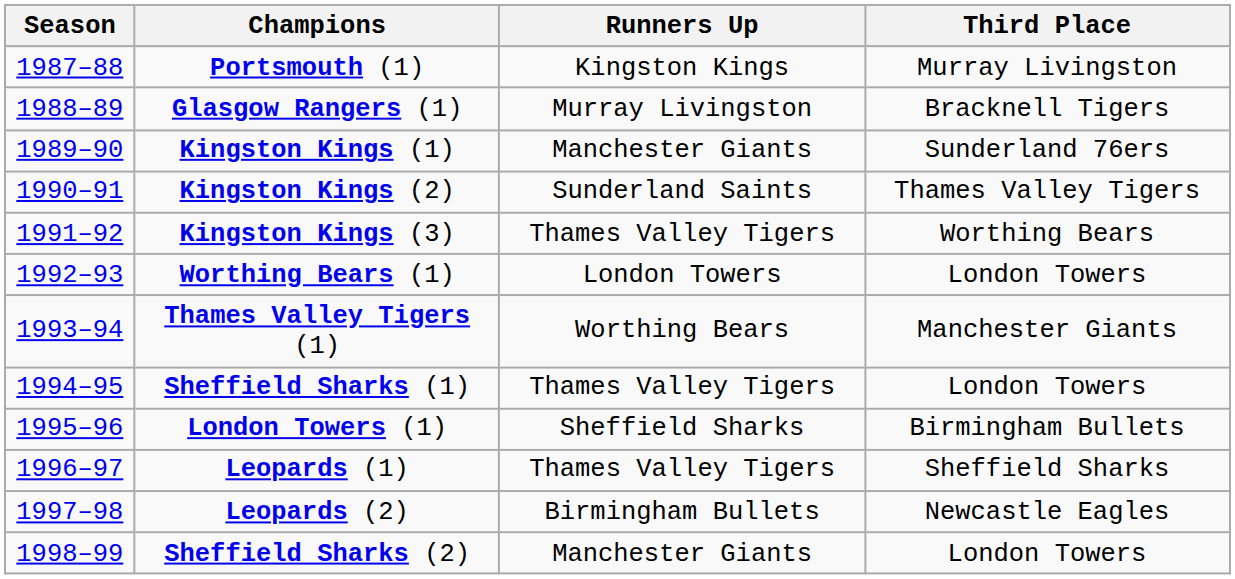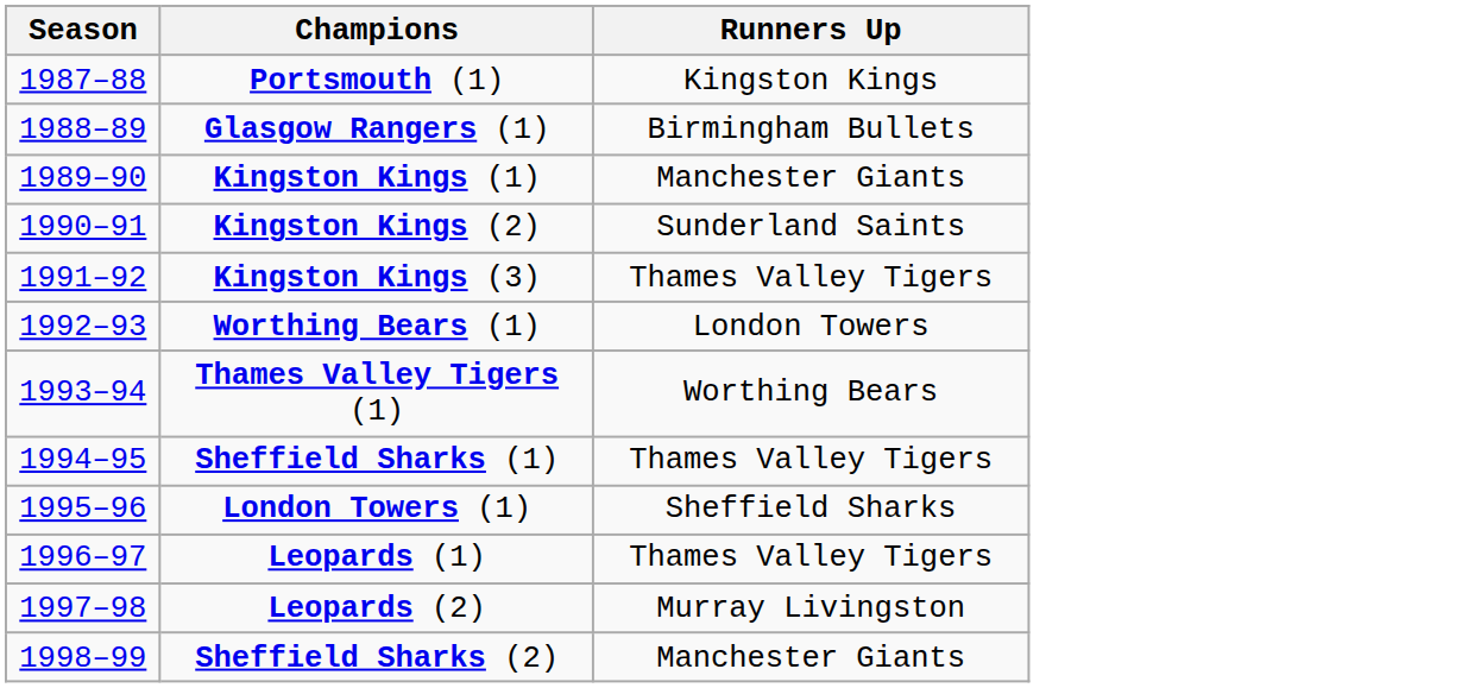- column: Third Place | Murray Livingston | Bracknell Tigers | Sunderland 76ers | Thames Valley Tigers | Worthing Bears | London Towers | Manchester Giants | London Towers | Birmingham Bullets | Sheffield Sharks | Newcastle Eagles | London Towers
Glasgow Rangers (1) | Runners Up: Murray Livingston -> Birmingham Bullets
Leopards (2) | Runners Up: Birmingham Bullets -> Murray Livingston
